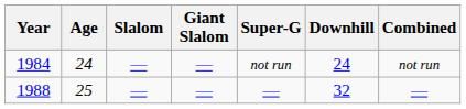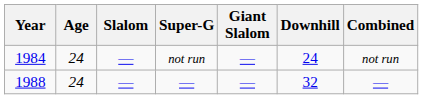columns swapped: Giant Slalom <-> Super-G
1988 | Age: 25 -> 24
